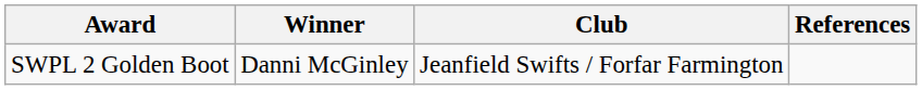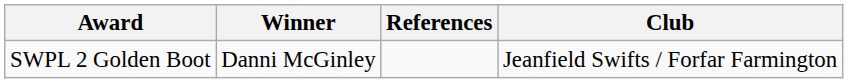columns swapped: Club <-> References
